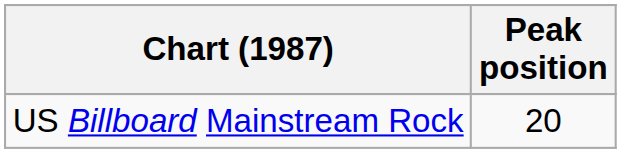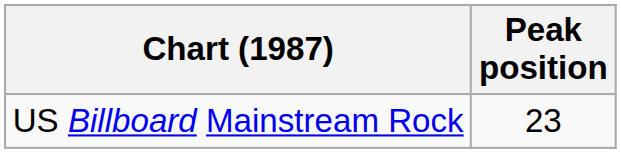US Billboard Mainstream Rock | Peak position: 20 -> 23
